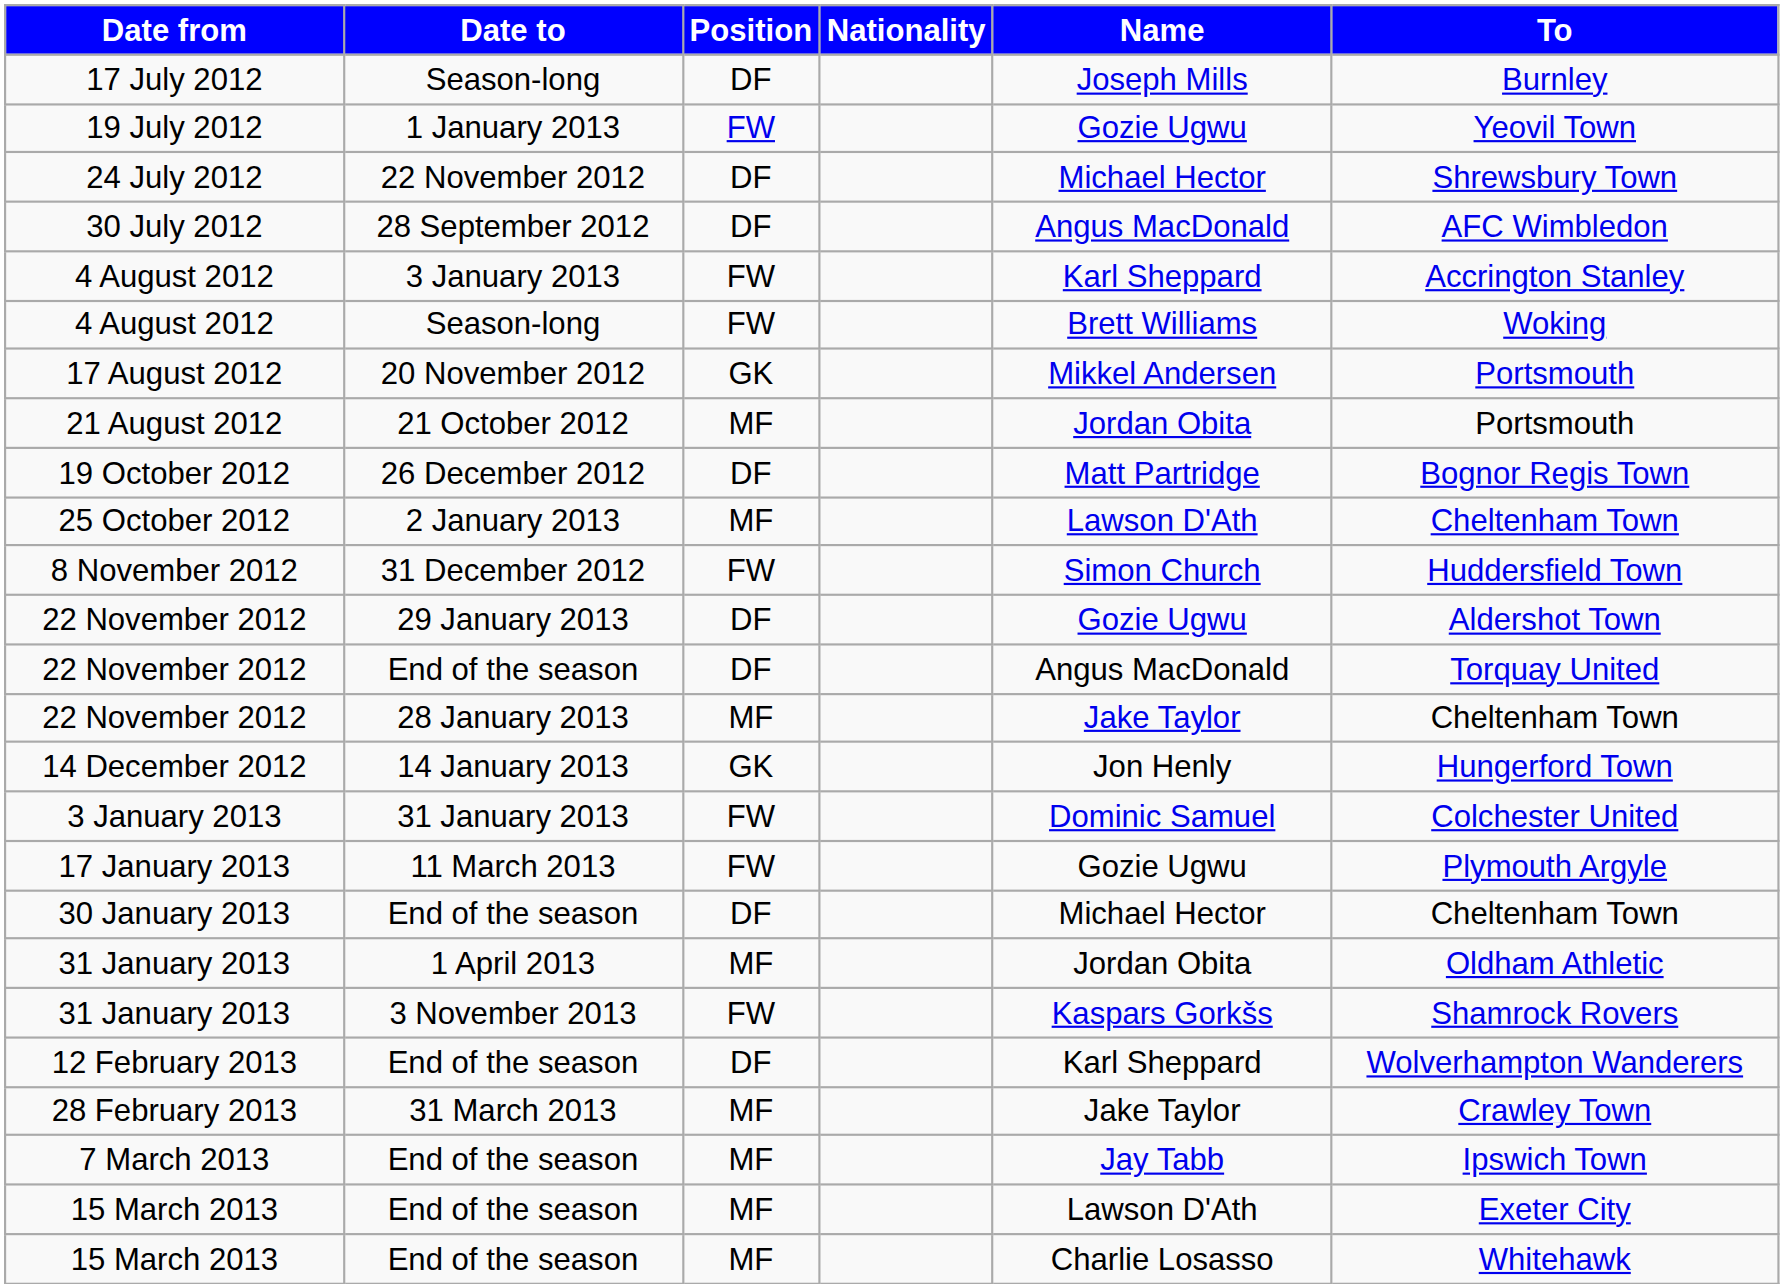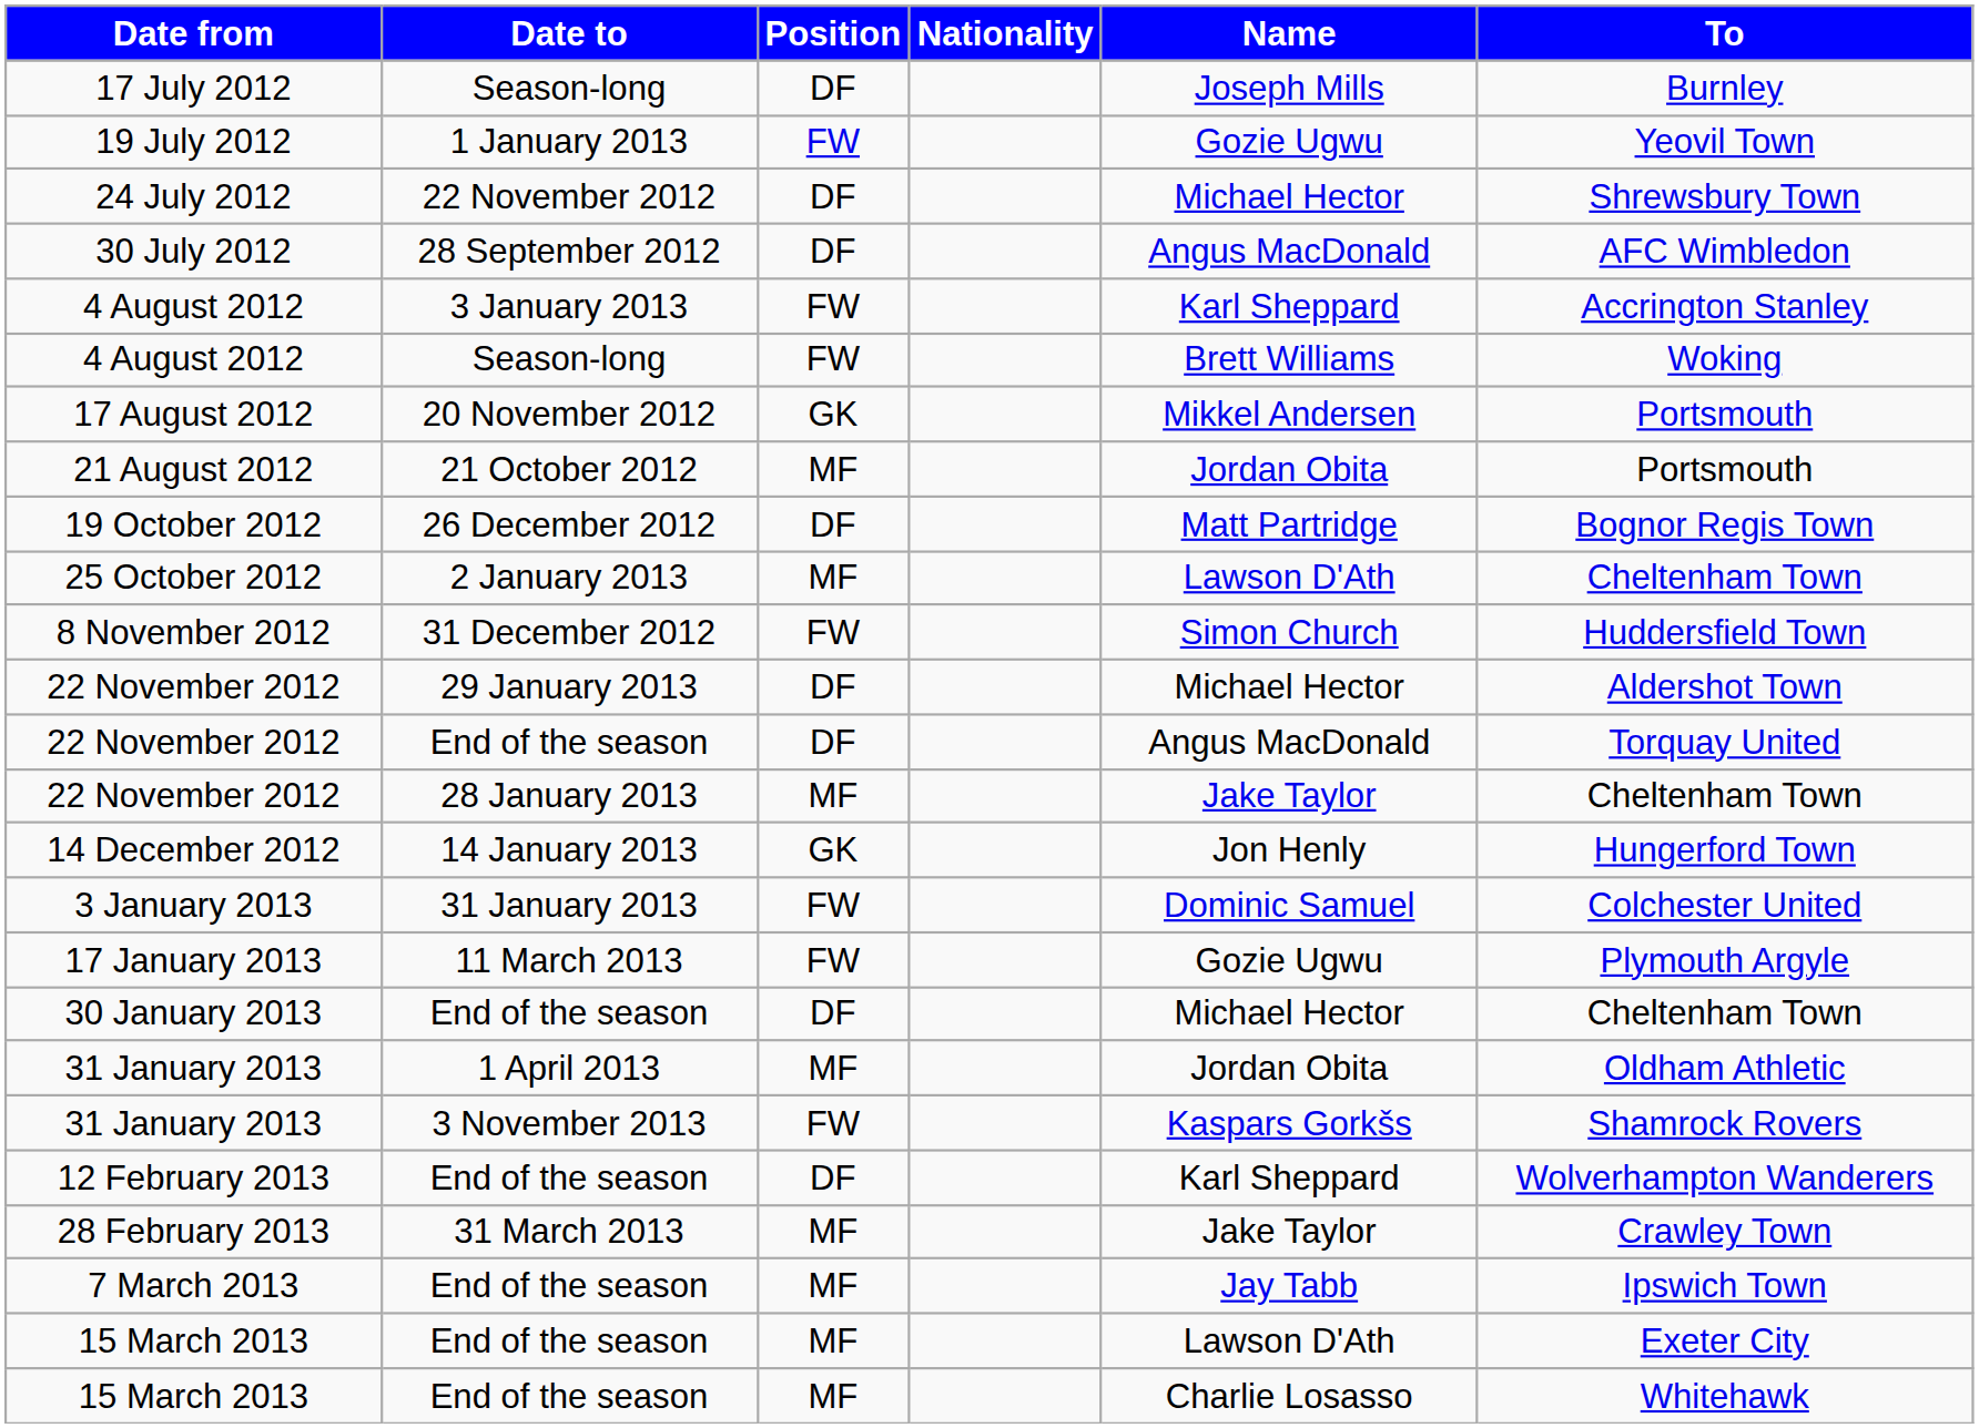22 November 2012 / 29 January 2013 | Name: Gozie Ugwu -> Michael Hector
